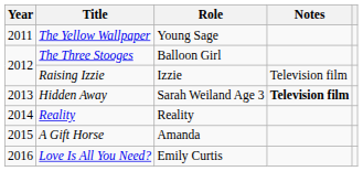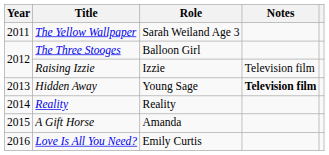The Yellow Wallpaper | Role: Young Sage -> Sarah Weiland Age 3
Hidden Away | Role: Sarah Weiland Age 3 -> Young Sage
